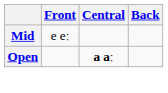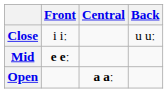+ row: Close | i iː | u uː
Mid | Front: normal -> bold
